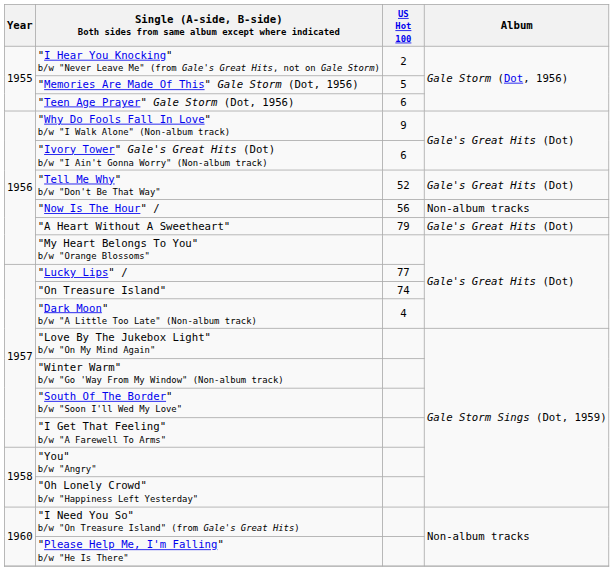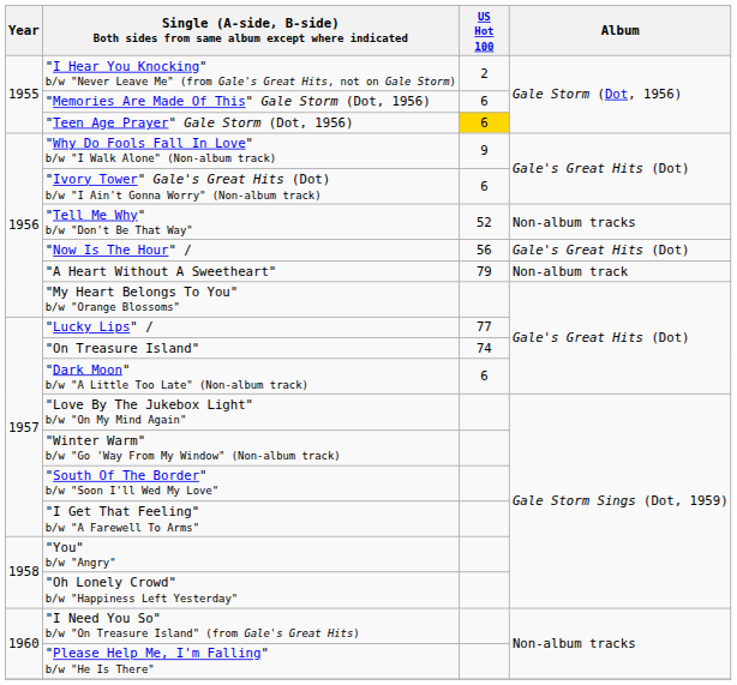"Memories Are Made Of This" Gale Storm (Dot, 1956) | US Hot 100: 5 -> 6
"Teen Age Prayer" Gale Storm (Dot, 1956) | US Hot 100: no background -> gold background
"Tell Me Why" b/w "Don't Be That Way" | Album: Gale's Great Hits (Dot) -> Non-album tracks
"Now Is The Hour" / | Album: Non-album tracks -> Gale's Great Hits (Dot)
"A Heart Without A Sweetheart" | Album: Gale's Great Hits (Dot) -> Non-album track
"Dark Moon" b/w "A Little Too Late" (Non-album track) | US Hot 100: 4 -> 6
